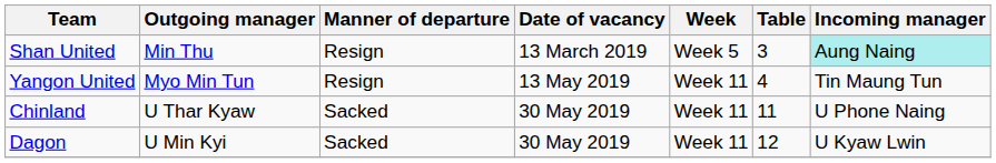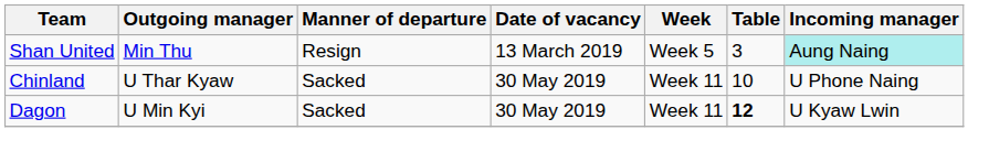- row: Yangon United | Myo Min Tun | Resign | 13 May 2019 | Week 11 | 4 | Tin Maung Tun
Chinland | Table: 11 -> 10
Dagon | Table: normal -> bold
